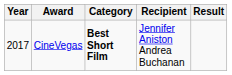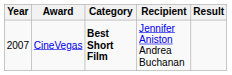CineVegas | Year: 2017 -> 2007
